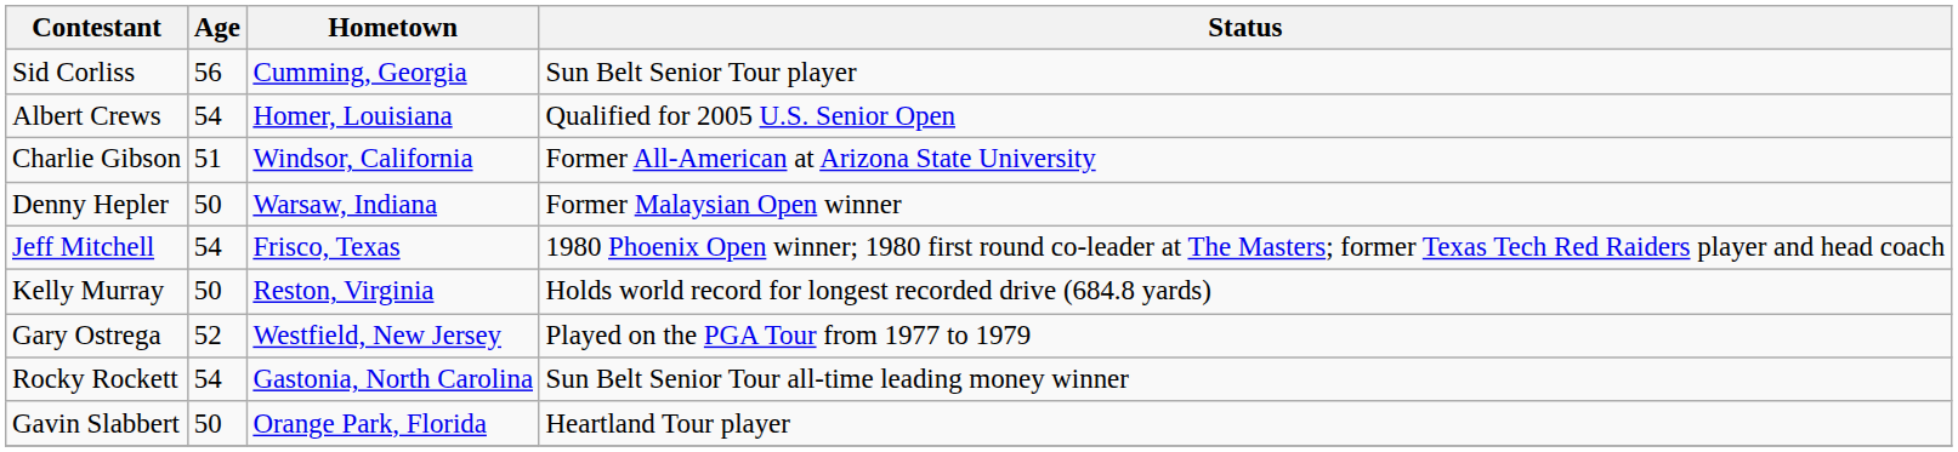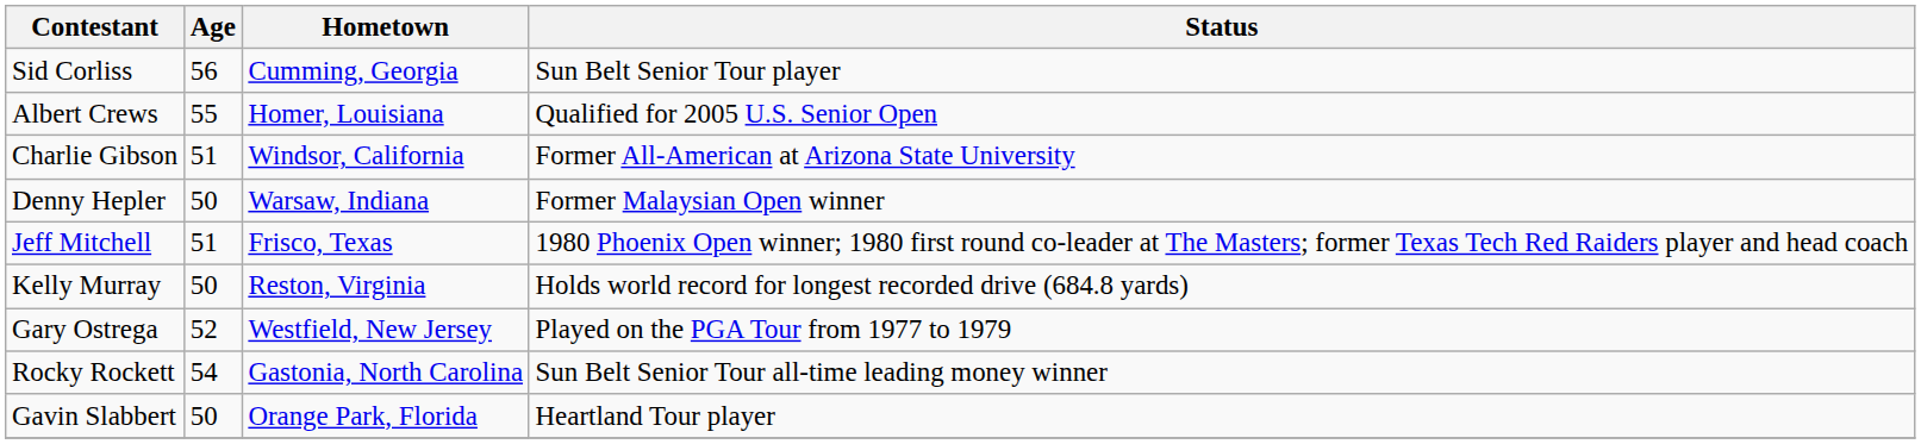Albert Crews | Age: 54 -> 55
Jeff Mitchell | Age: 54 -> 51
